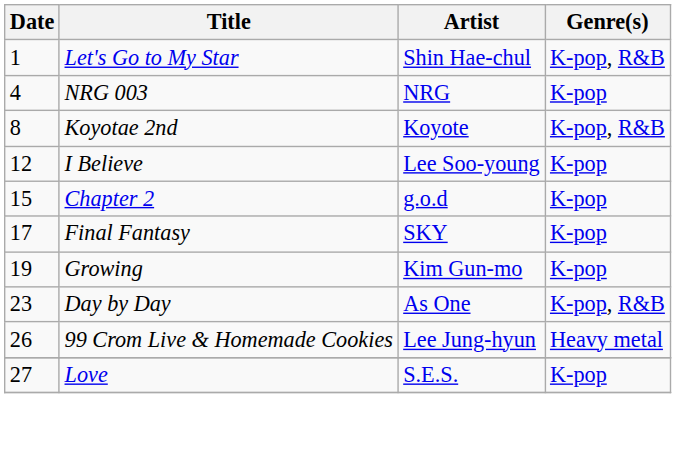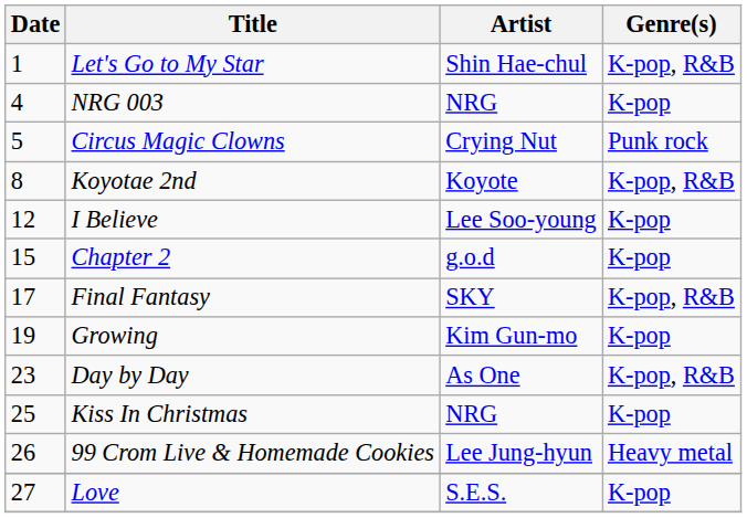+ row: 5 | Circus Magic Clowns | Crying Nut | Punk rock
Final Fantasy | Genre(s): K-pop -> K-pop, R&B
+ row: 25 | Kiss In Christmas | NRG | K-pop
